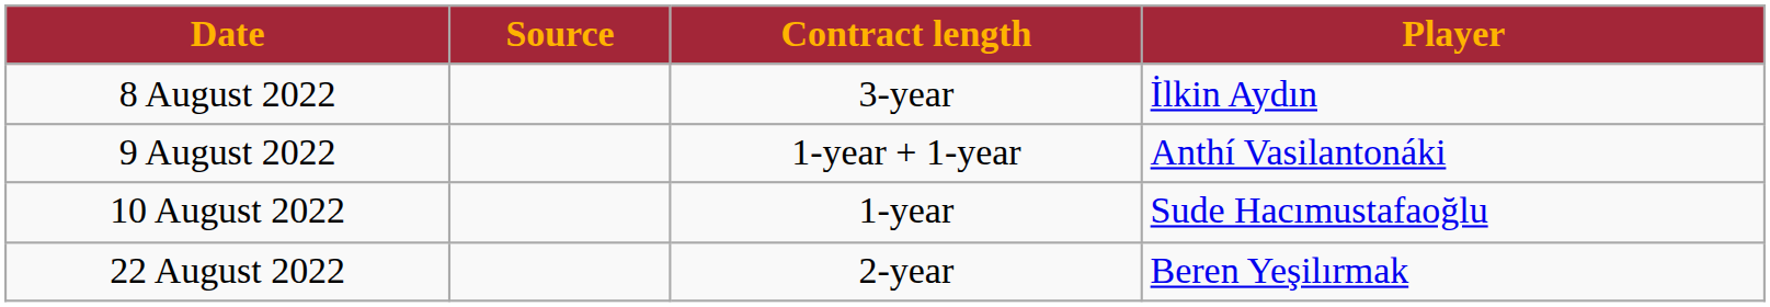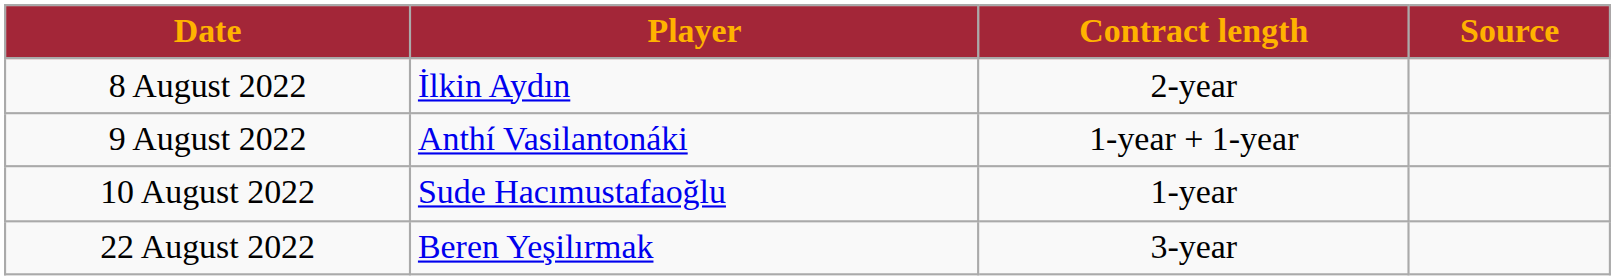columns swapped: Player <-> Source
8 August 2022 | Contract length: 3-year -> 2-year
22 August 2022 | Contract length: 2-year -> 3-year
